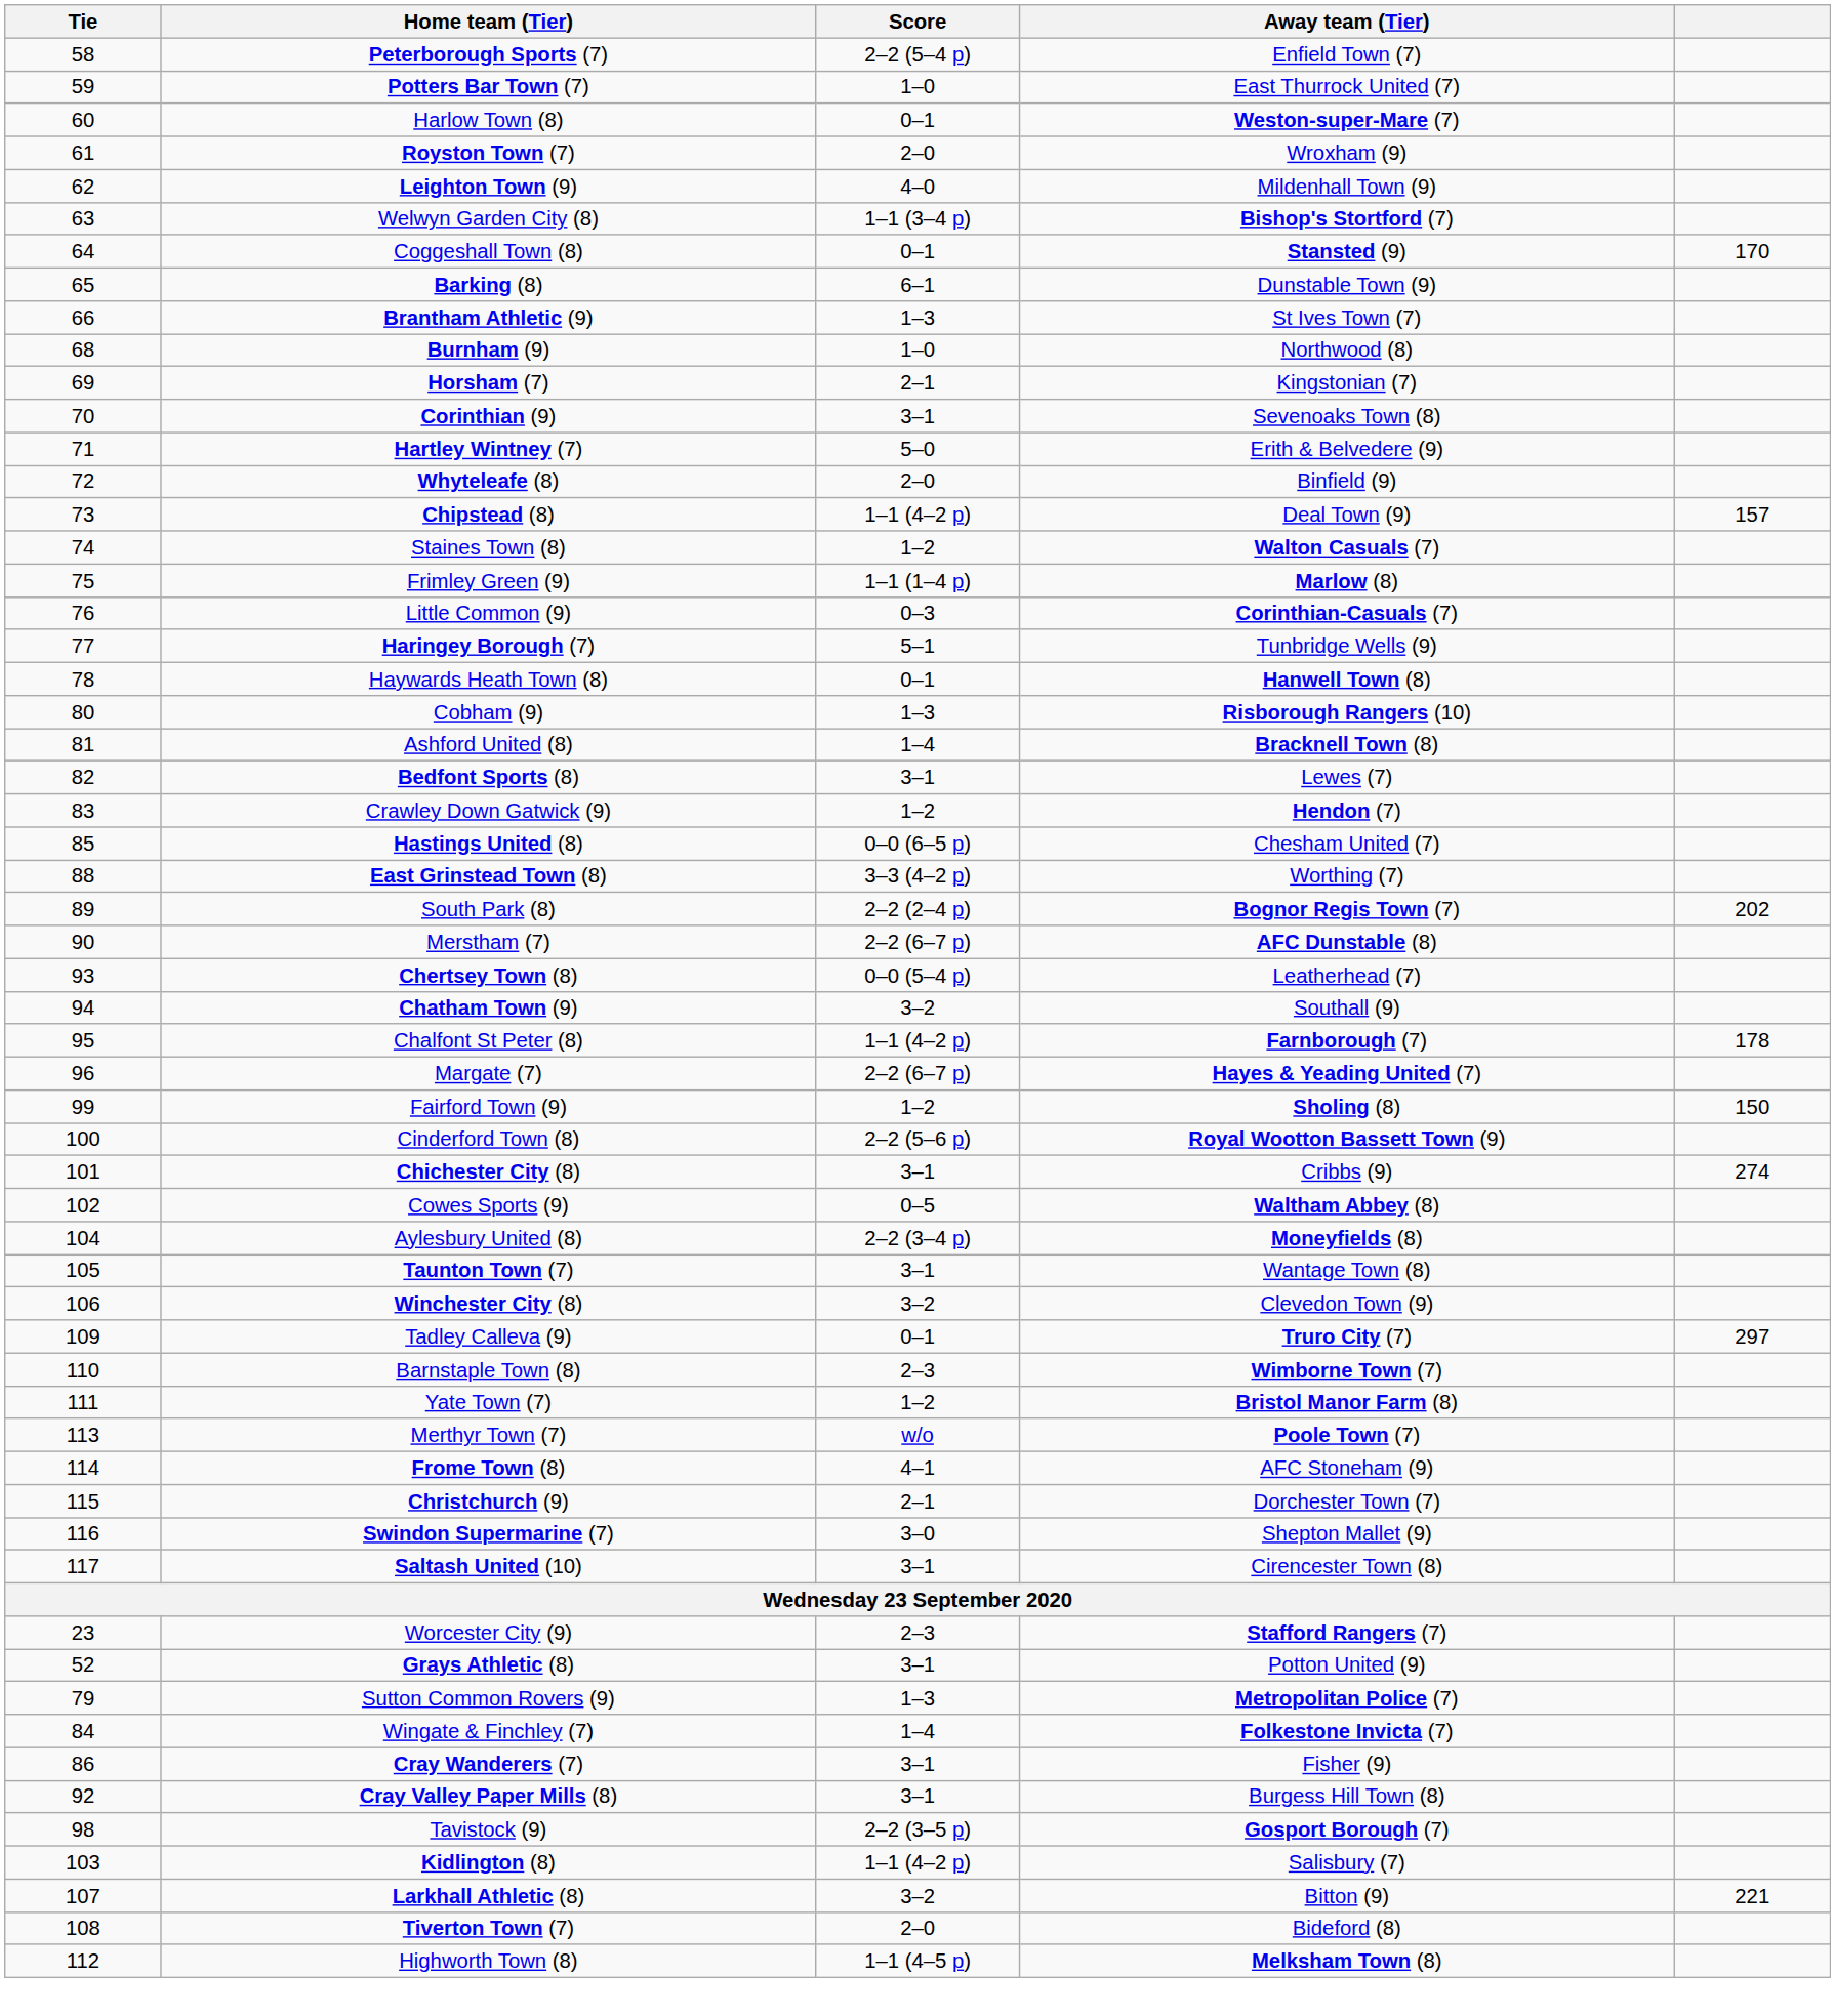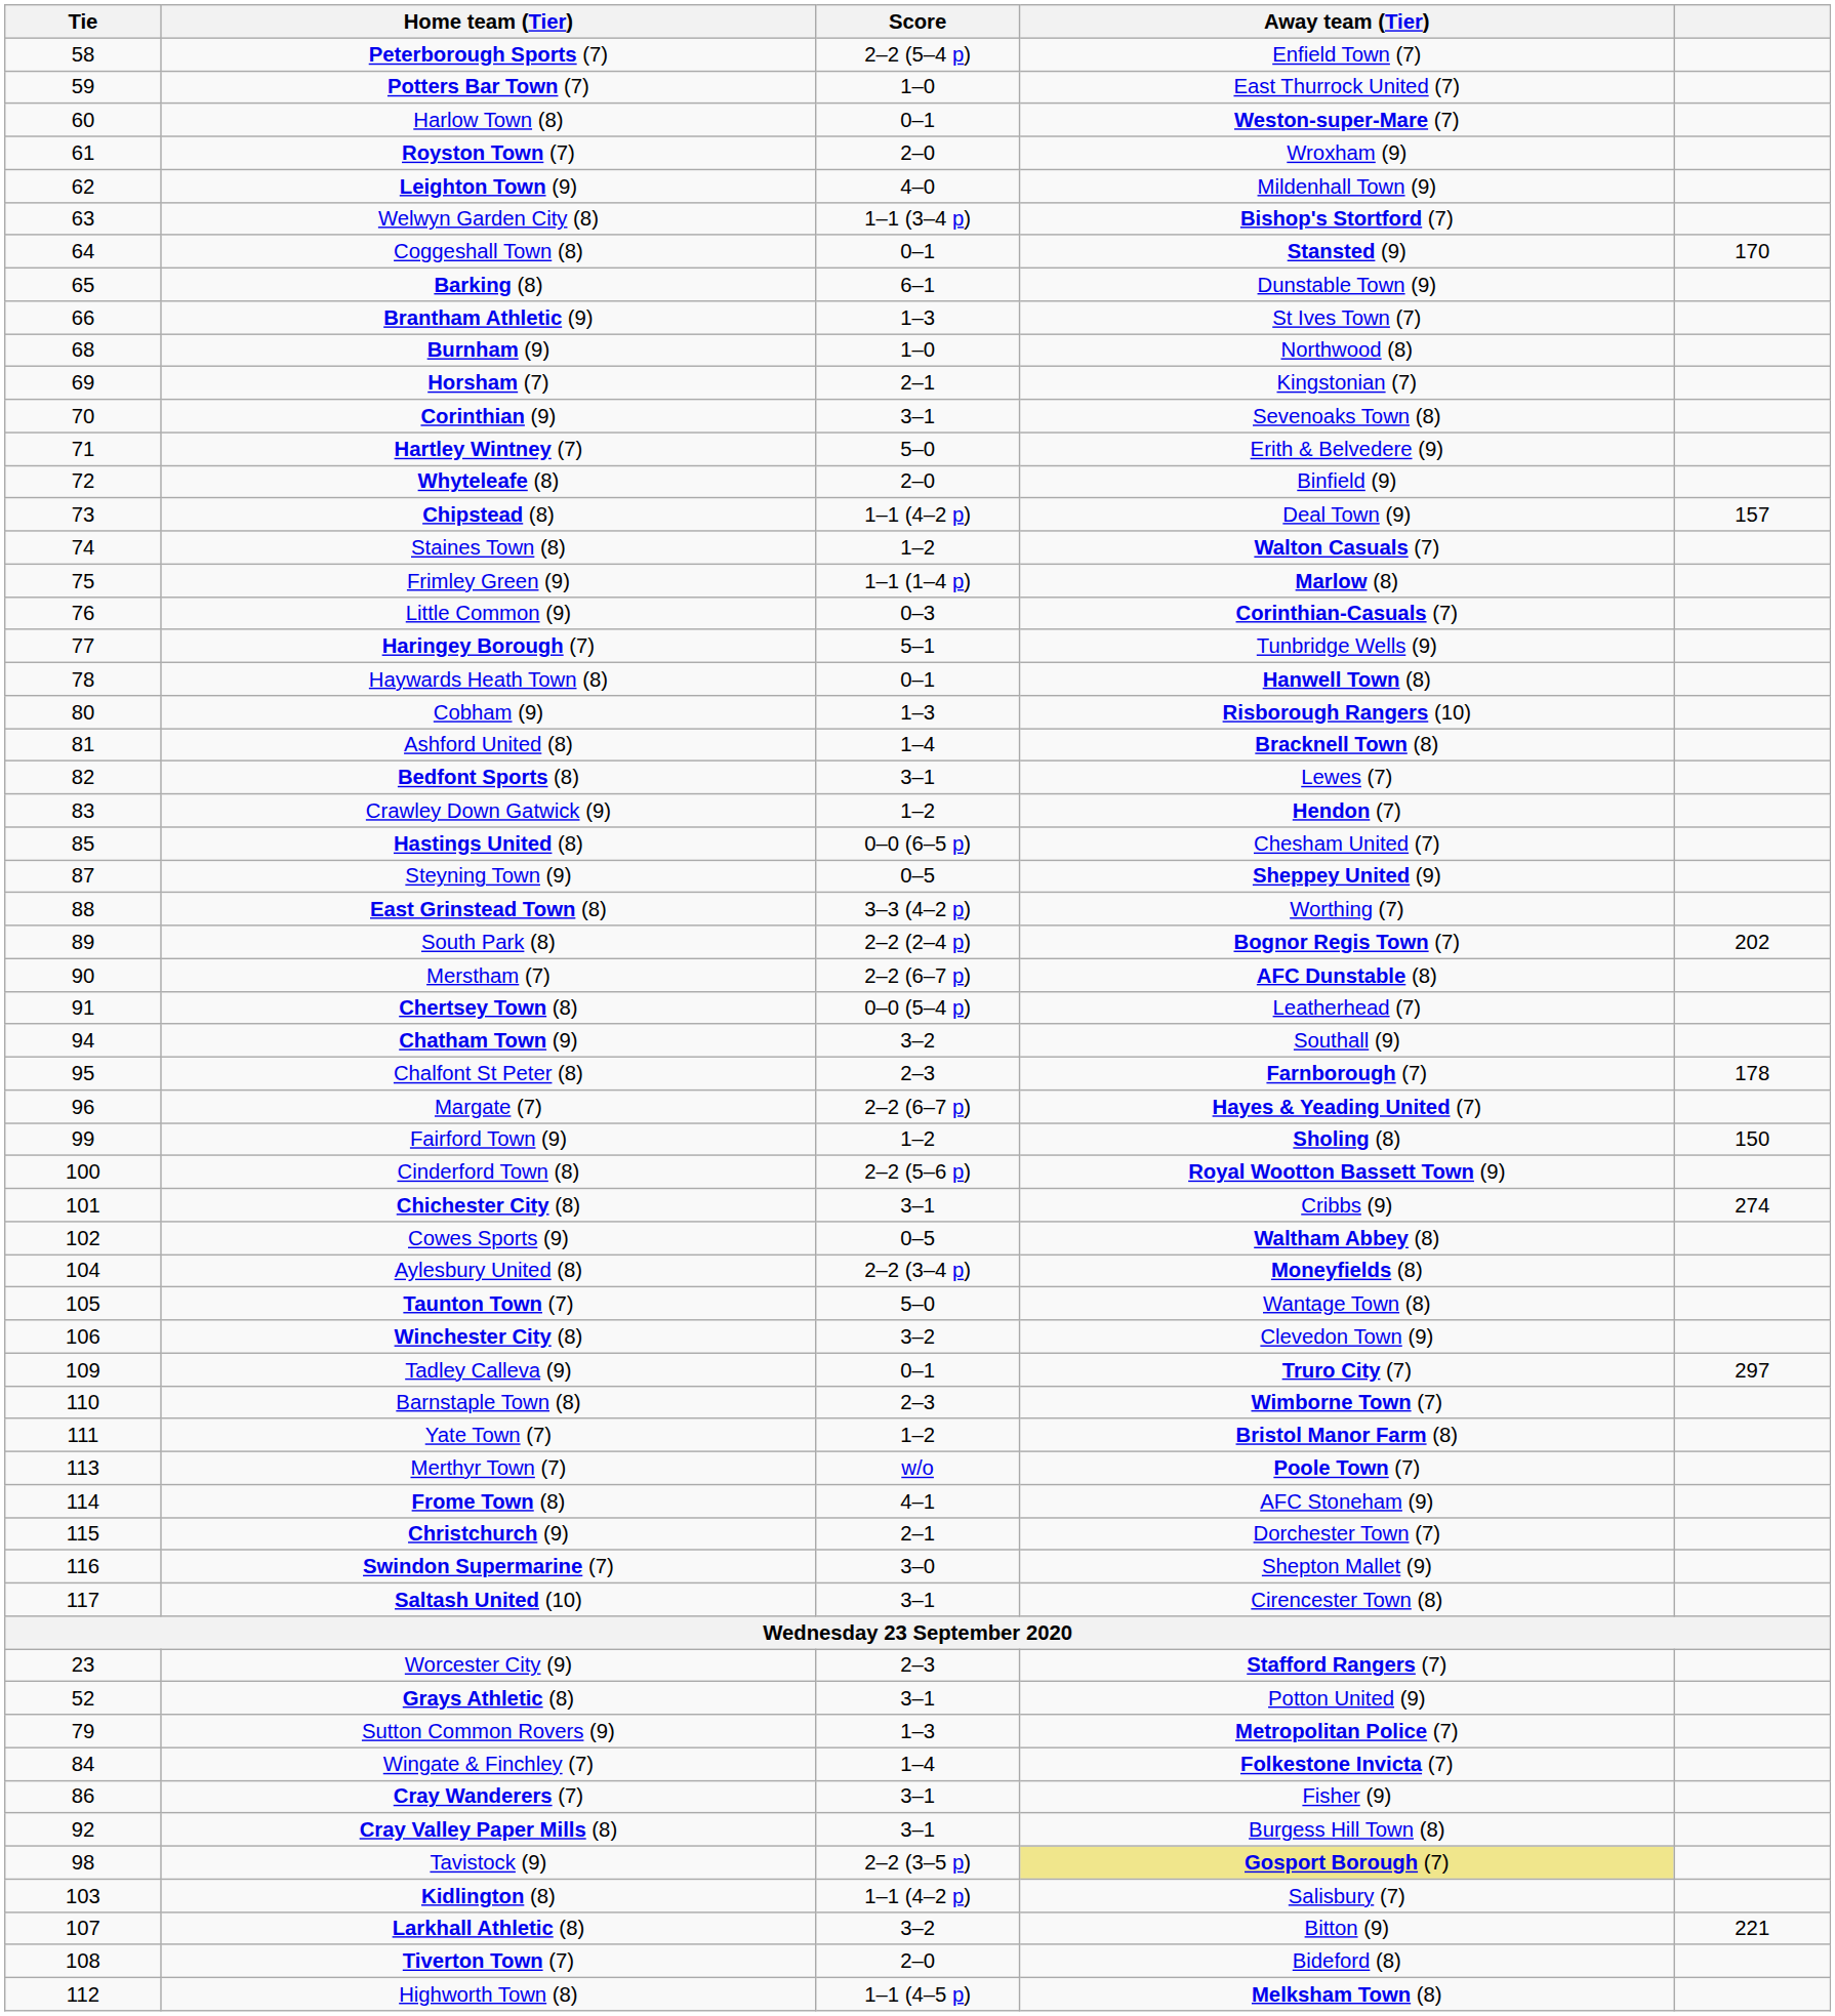+ row: 87 | Steyning Town (9) | 0–5 | Sheppey United (9)
Chertsey Town (8) | Tie: 93 -> 91
Chalfont St Peter (8) | Score: 1–1 (4–2 p) -> 2–3
Taunton Town (7) | Score: 3–1 -> 5–0
Tavistock (9) | Away team (Tier): no background -> khaki background
